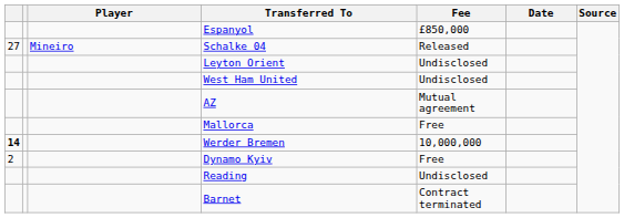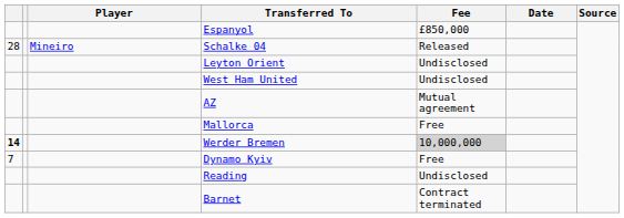Schalke 04 | column 1: 27 -> 28
Werder Bremen | Fee: no background -> lightgrey background
Dynamo Kyiv | column 1: 2 -> 7
